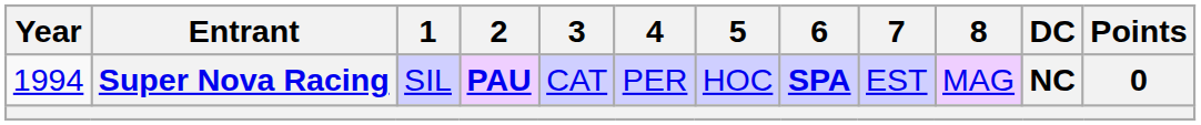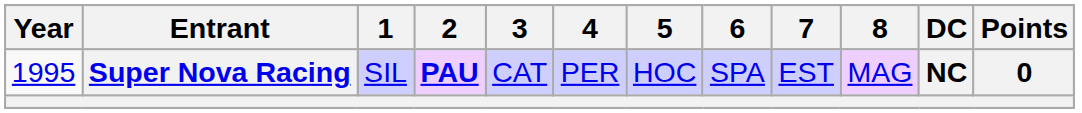Super Nova Racing | Year: 1994 -> 1995
Super Nova Racing | 6: bold -> normal
